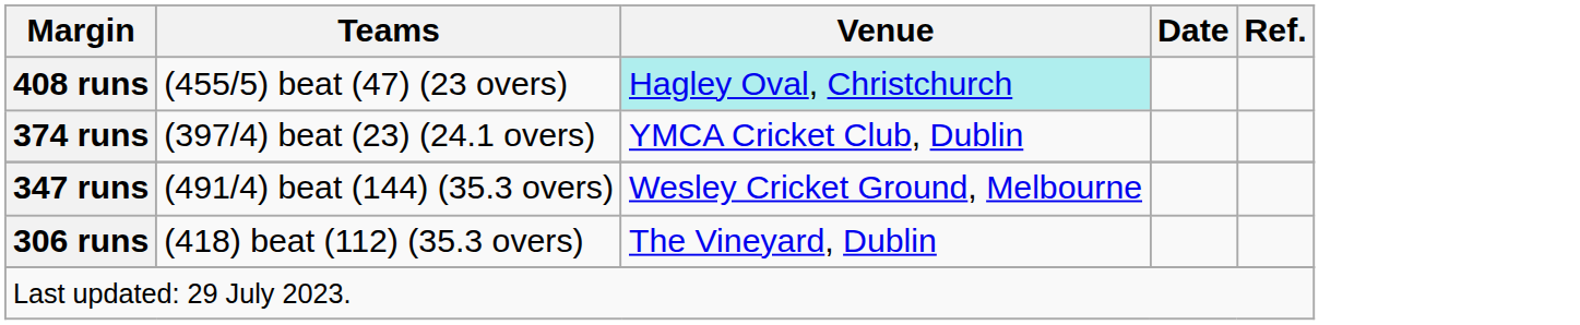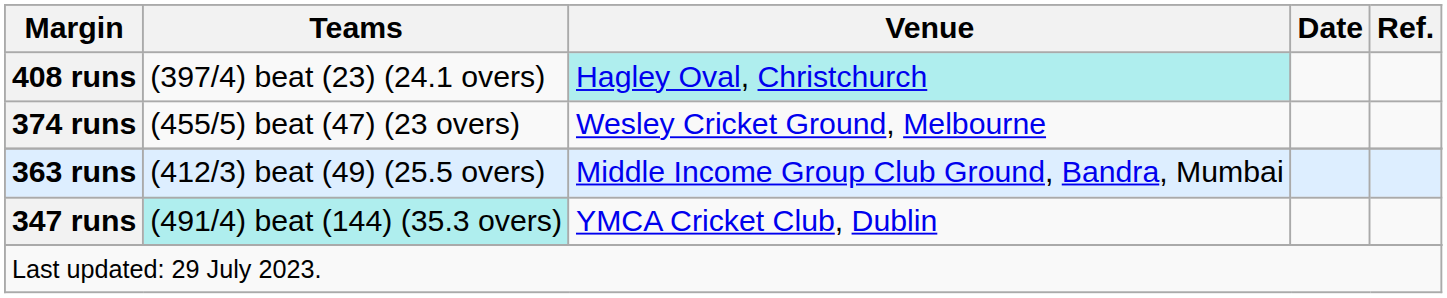408 runs | Teams: (455/5) beat (47) (23 overs) -> (397/4) beat (23) (24.1 overs)
374 runs | Teams: (397/4) beat (23) (24.1 overs) -> (455/5) beat (47) (23 overs)
374 runs | Venue: YMCA Cricket Club, Dublin -> Wesley Cricket Ground, Melbourne
+ row: 363 runs | (412/3) beat (49) (25.5 overs) | Middle Income Group Club Ground, Bandra, Mumbai
347 runs | Teams: no background -> paleturquoise background
347 runs | Venue: Wesley Cricket Ground, Melbourne -> YMCA Cricket Club, Dublin
- row: 306 runs | (418) beat (112) (35.3 overs) | The Vineyard, Dublin
